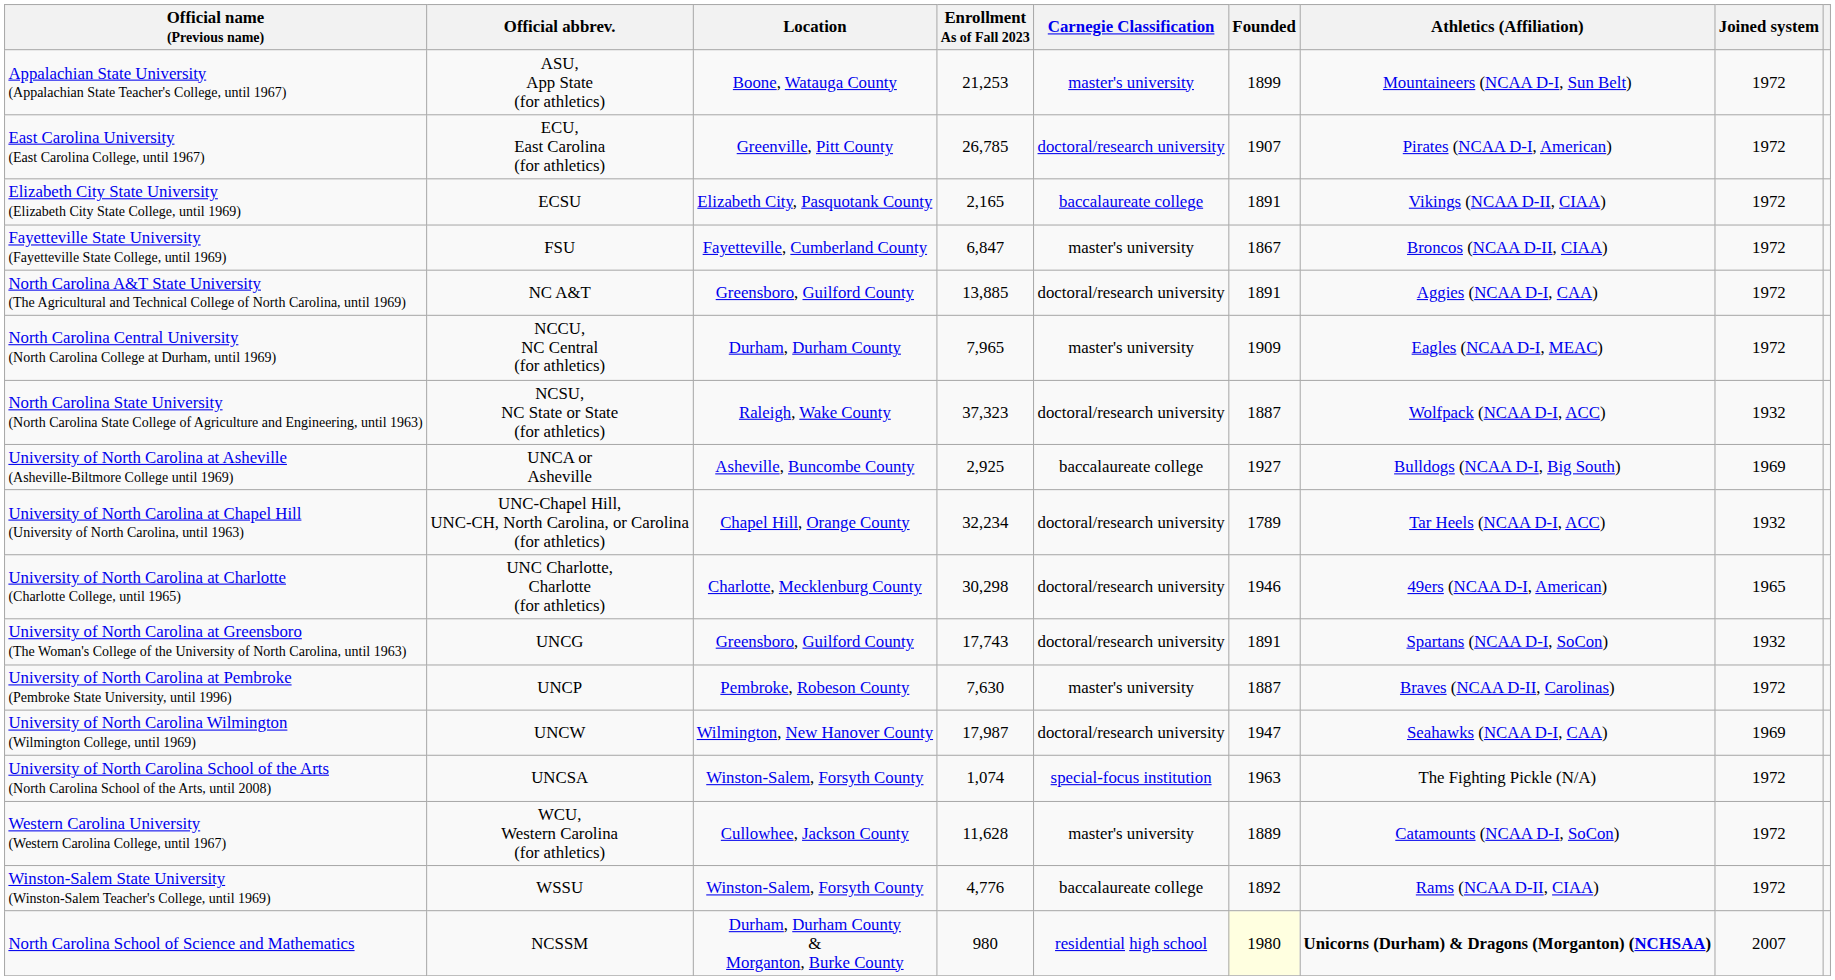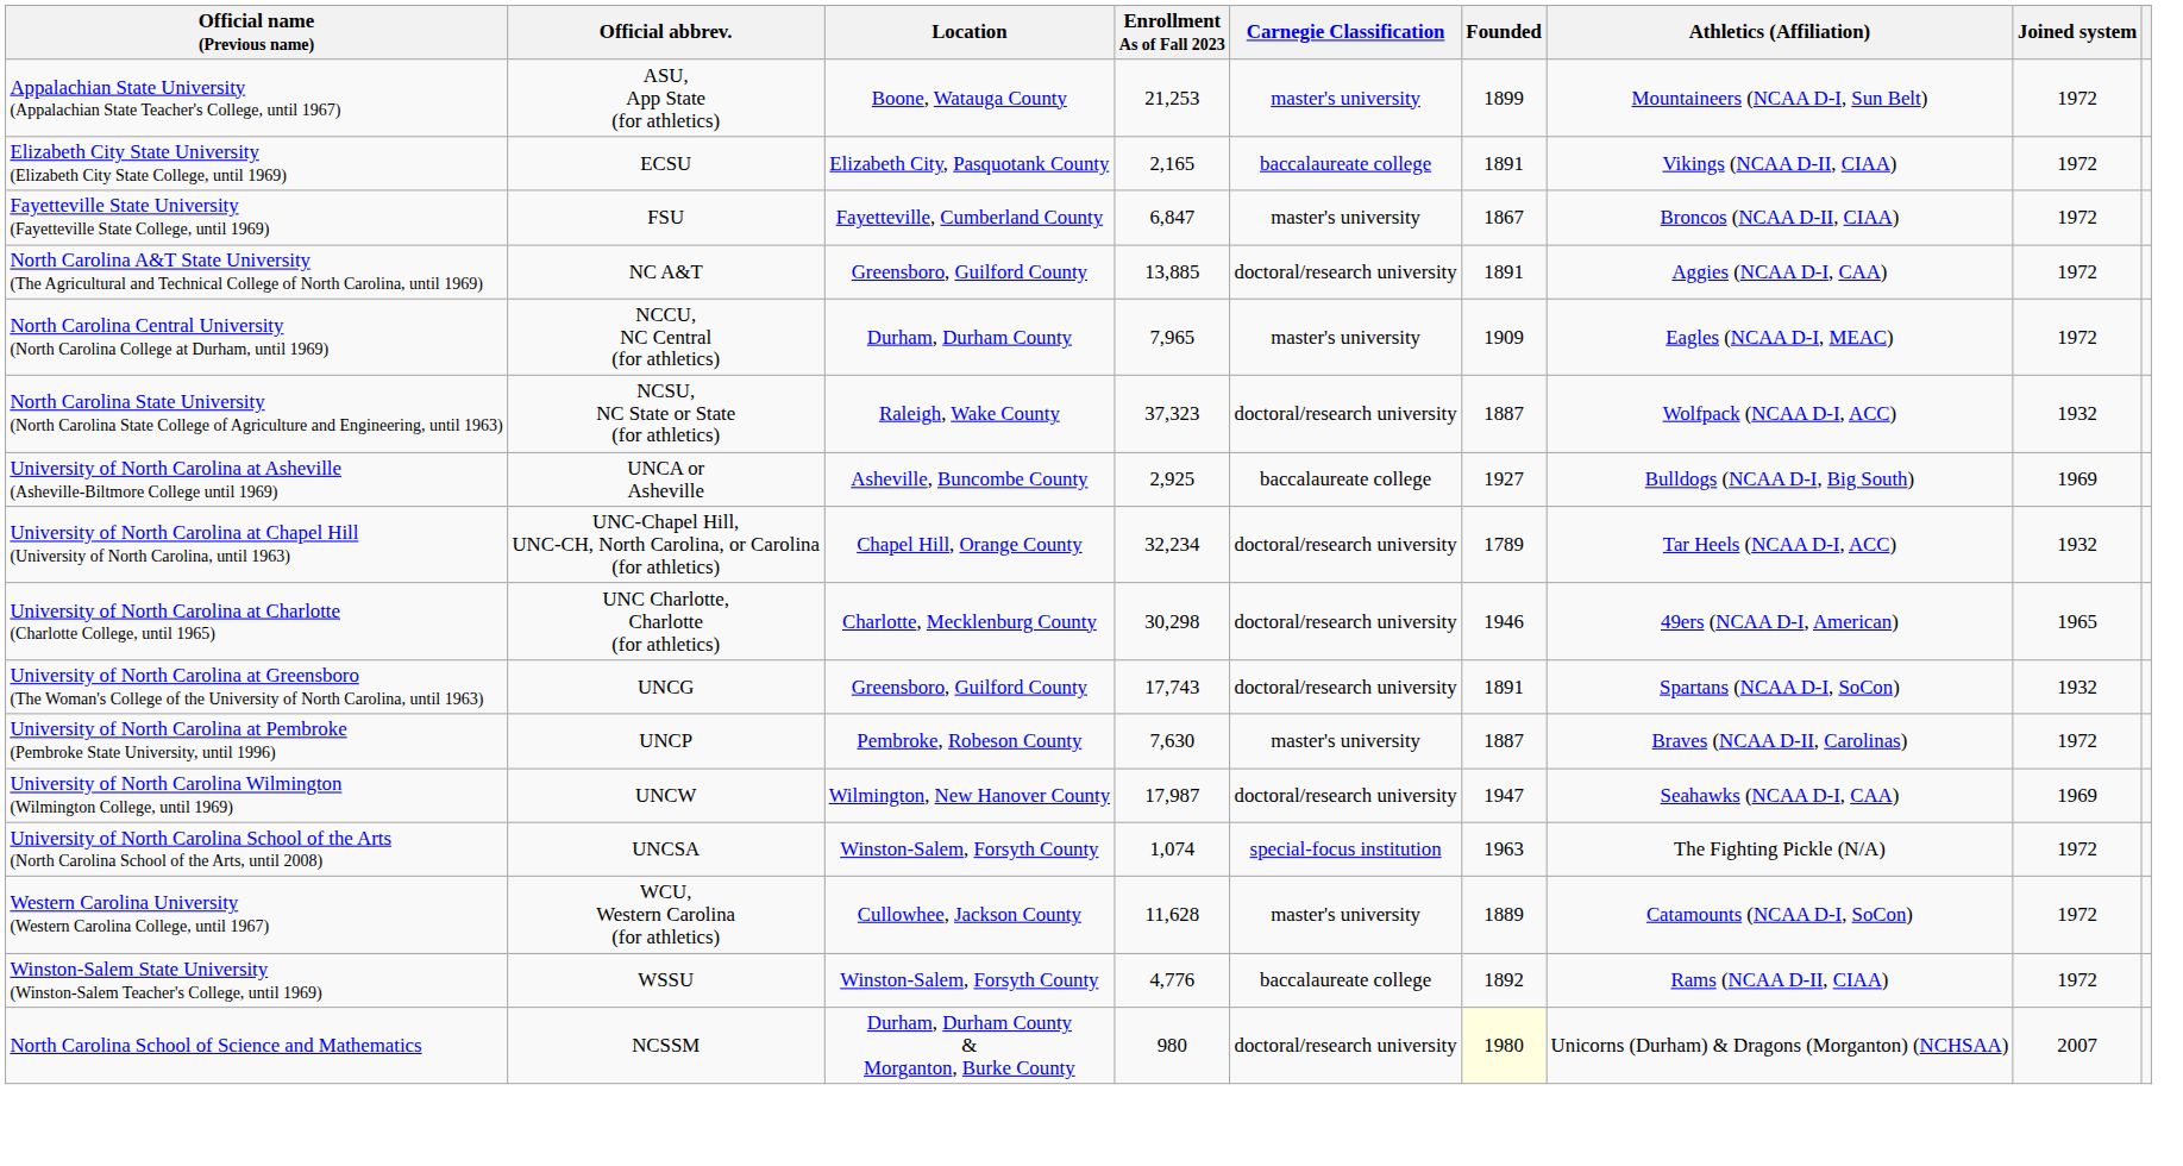- row: East Carolina University (East Carolina College, until 1967) | ECU, East Carolina (for athletics) | Greenville, Pitt County | 26,785 | doctoral/research university | 1907 | Pirates (NCAA D-I, American) | 1972
North Carolina School of Science and Mathematics | Carnegie Classification: residential high school -> doctoral/research university
North Carolina School of Science and Mathematics | Athletics (Affiliation): bold -> normal
